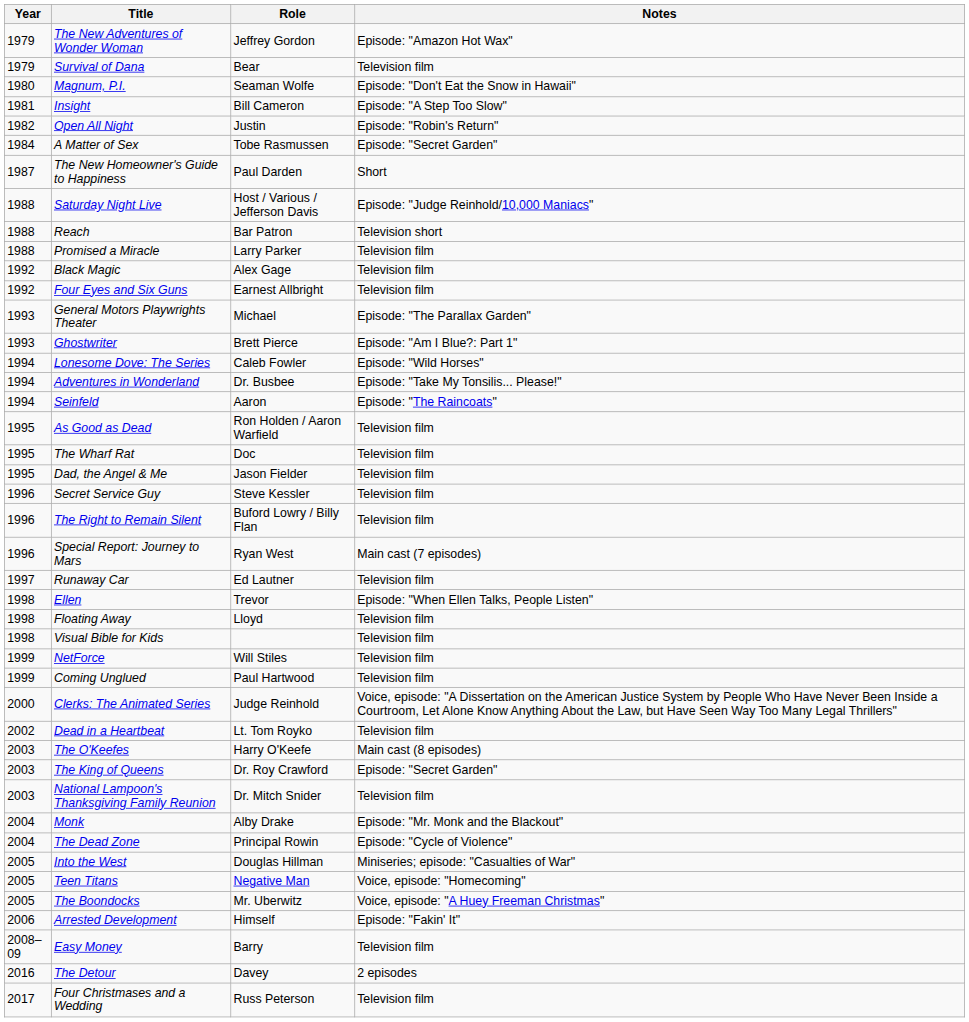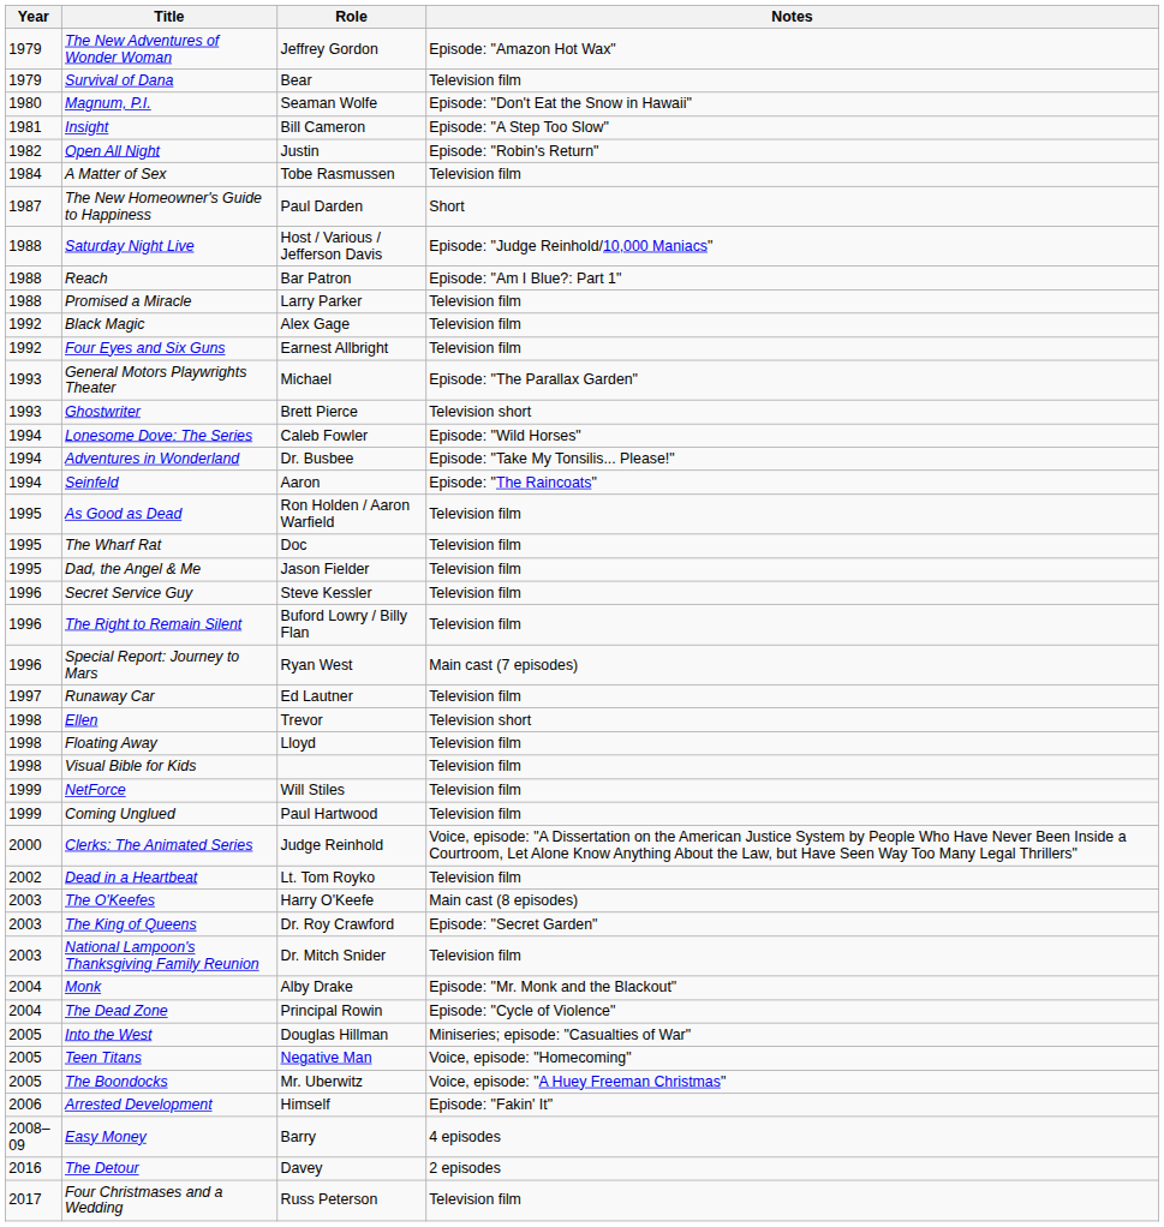A Matter of Sex | Notes: Episode: "Secret Garden" -> Television film
Reach | Notes: Television short -> Episode: "Am I Blue?: Part 1"
Ghostwriter | Notes: Episode: "Am I Blue?: Part 1" -> Television short
Ellen | Notes: Episode: "When Ellen Talks, People Listen" -> Television short
Easy Money | Notes: Television film -> 4 episodes
